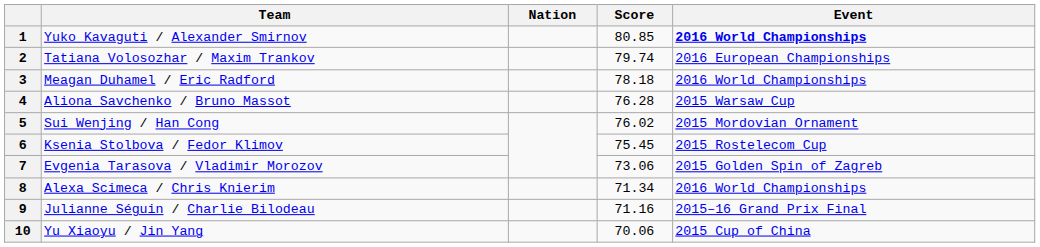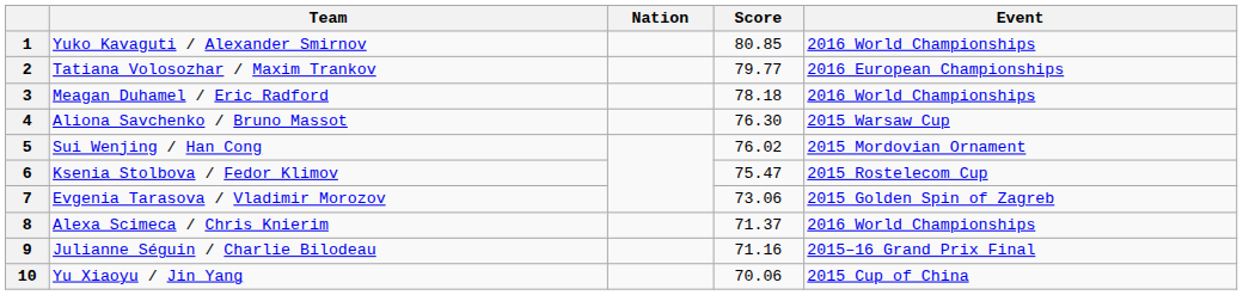1 | Event: bold -> normal
2 | Score: 79.74 -> 79.77
4 | Score: 76.28 -> 76.30
6 | Score: 75.45 -> 75.47
8 | Score: 71.34 -> 71.37
